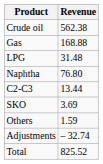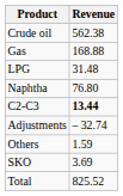C2-C3 | Revenue: normal -> bold
rows swapped: SKO <-> Adjustments
